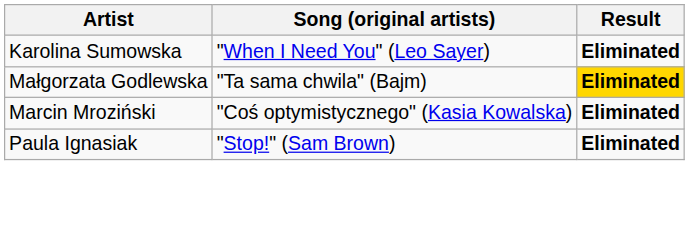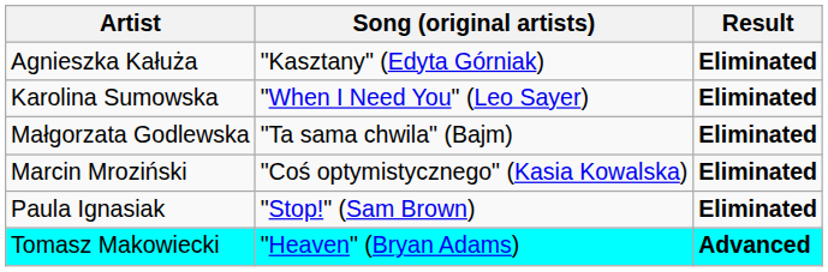+ row: Agnieszka Kałuża | "Kasztany" (Edyta Górniak) | Eliminated
Małgorzata Godlewska | Result: gold background -> no background
+ row: Tomasz Makowiecki | "Heaven" (Bryan Adams) | Advanced
